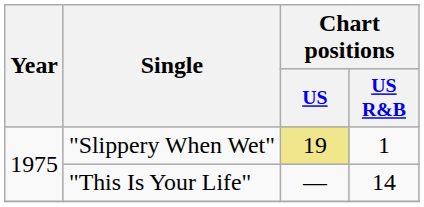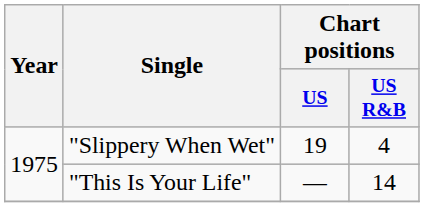"Slippery When Wet" | Chart positions / US: khaki background -> no background
"Slippery When Wet" | Chart positions / US R&B: 1 -> 4
